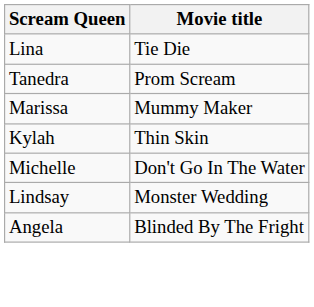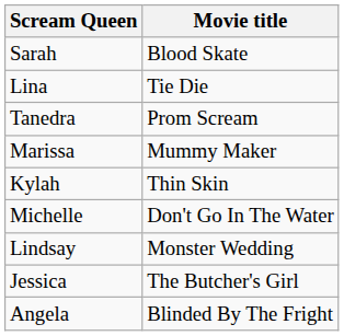+ row: Sarah | Blood Skate
+ row: Jessica | The Butcher's Girl
